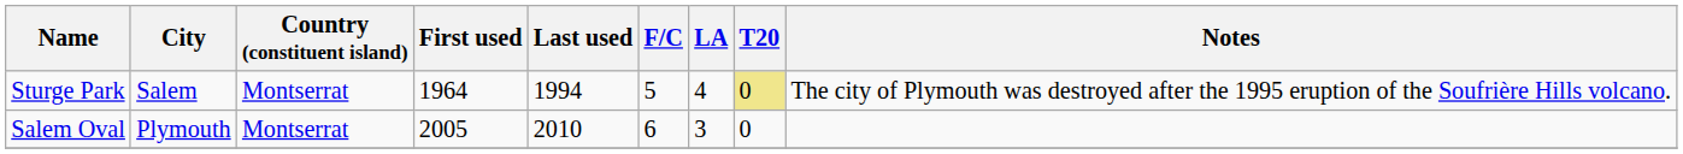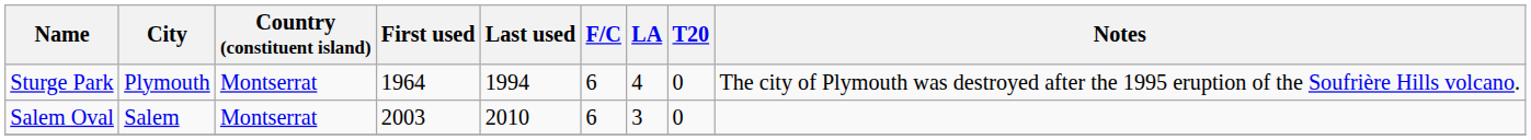Sturge Park | City: Salem -> Plymouth
Sturge Park | F/C: 5 -> 6
Sturge Park | T20: khaki background -> no background
Salem Oval | City: Plymouth -> Salem
Salem Oval | First used: 2005 -> 2003
